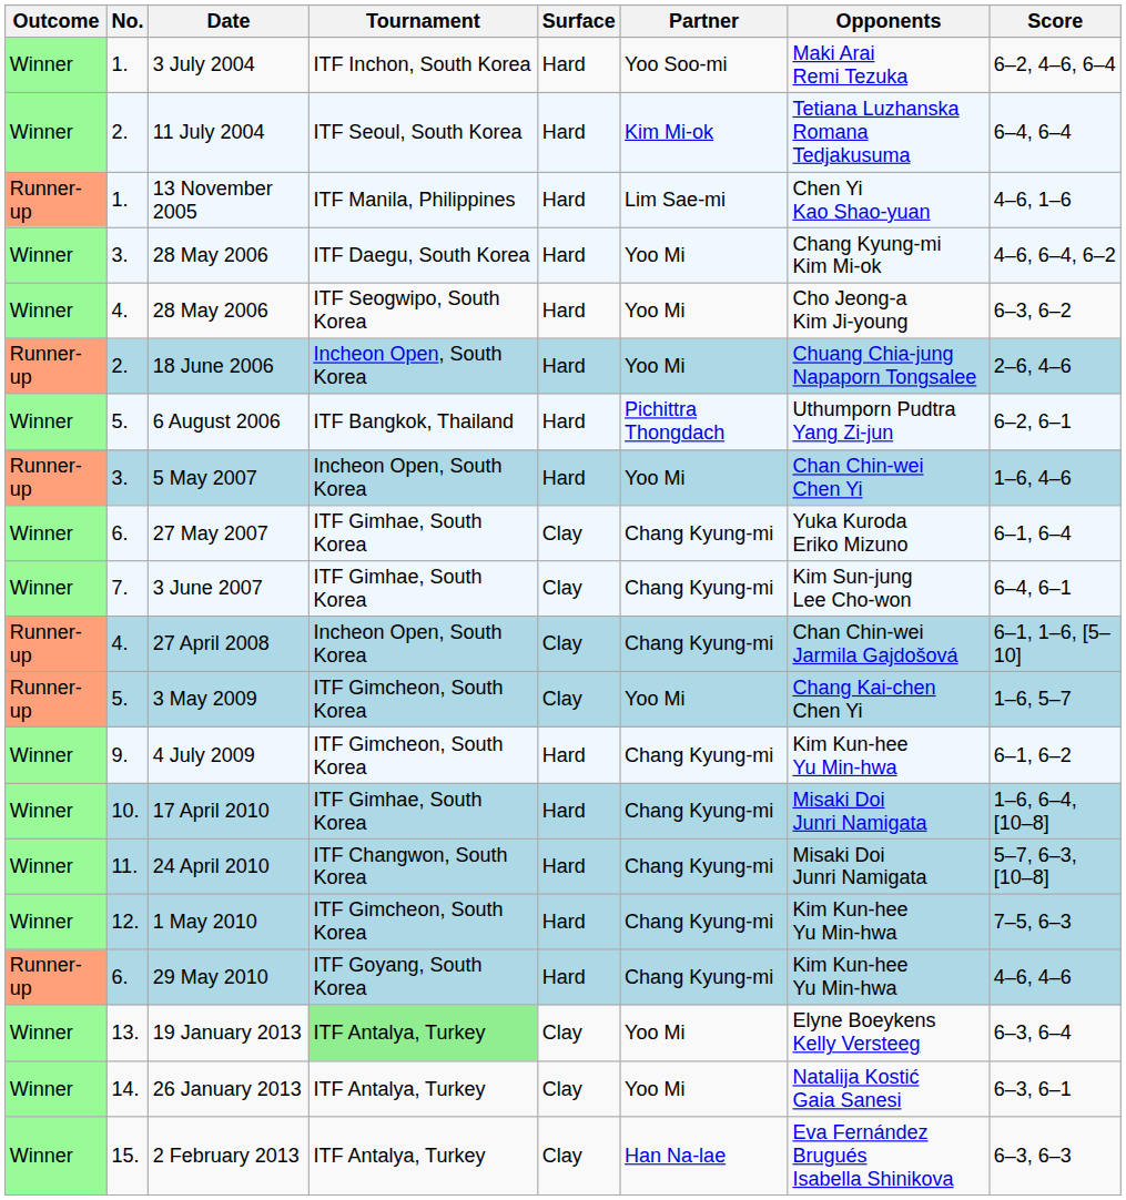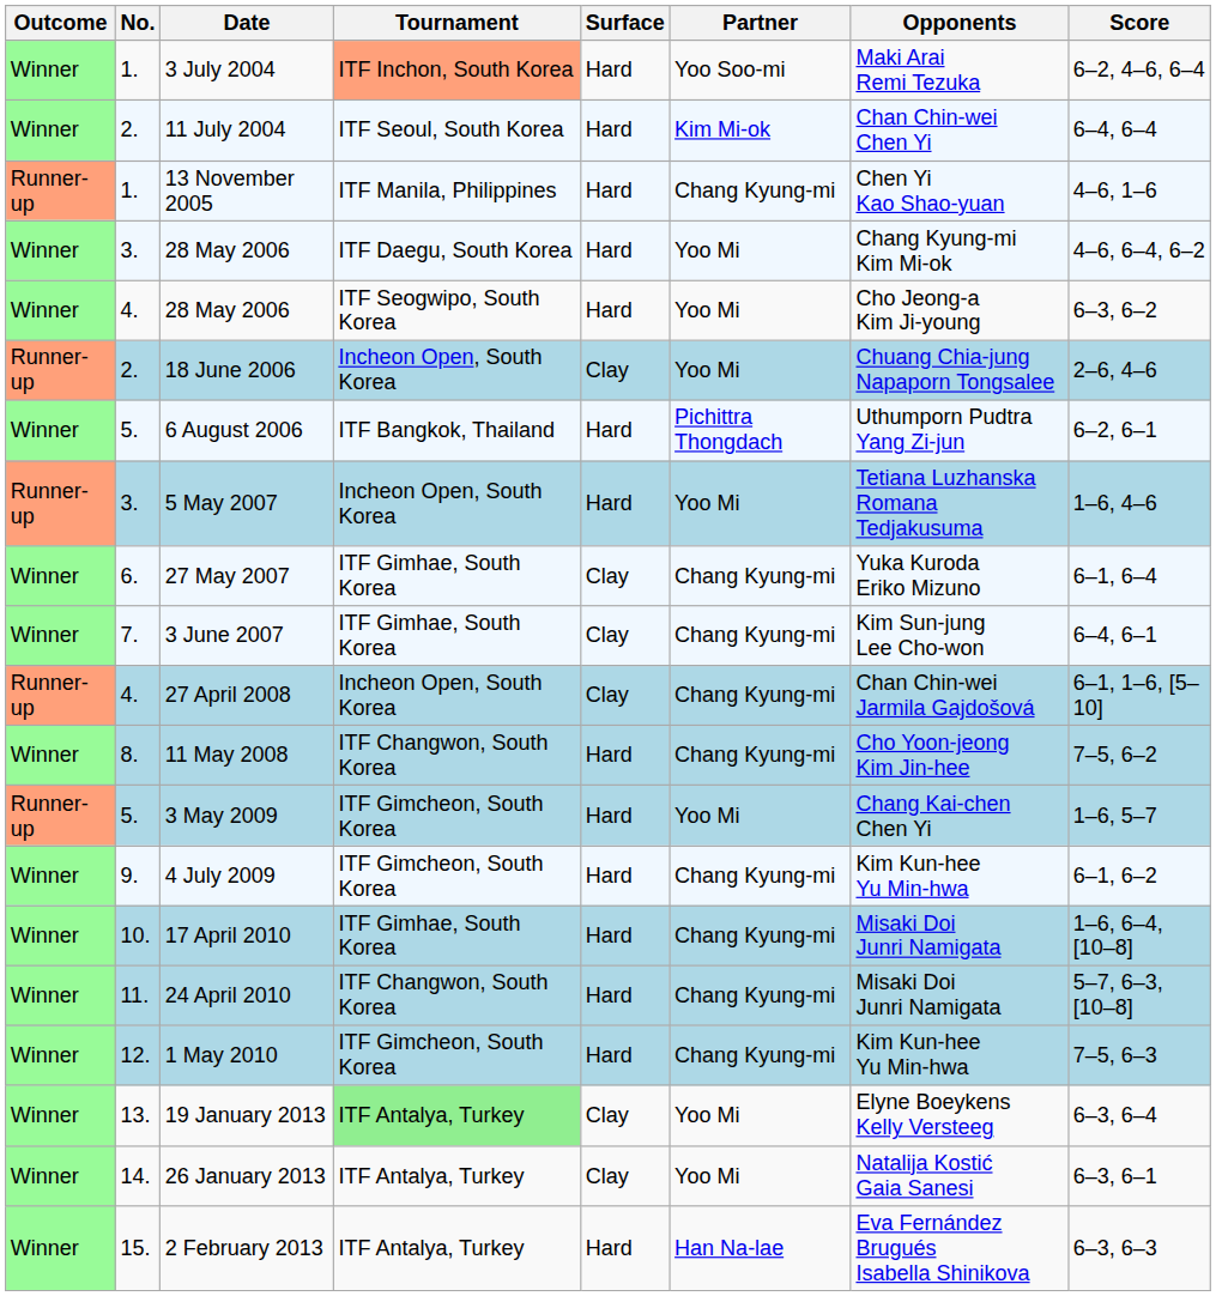3 July 2004 | Tournament: no background -> lightsalmon background
11 July 2004 | Opponents: Tetiana Luzhanska Romana Tedjakusuma -> Chan Chin-wei Chen Yi
13 November 2005 | Partner: Lim Sae-mi -> Chang Kyung-mi
18 June 2006 | Surface: Hard -> Clay
5 May 2007 | Opponents: Chan Chin-wei Chen Yi -> Tetiana Luzhanska Romana Tedjakusuma
+ row: Winner | 8. | 11 May 2008 | ITF Changwon, South Korea | Hard | Chang Kyung-mi | Cho Yoon-jeong Kim Jin-hee | 7–5, 6–2
3 May 2009 | Surface: Clay -> Hard
- row: Runner-up | 6. | 29 May 2010 | ITF Goyang, South Korea | Hard | Chang Kyung-mi | Kim Kun-hee Yu Min-hwa | 4–6, 4–6
2 February 2013 | Surface: Clay -> Hard
